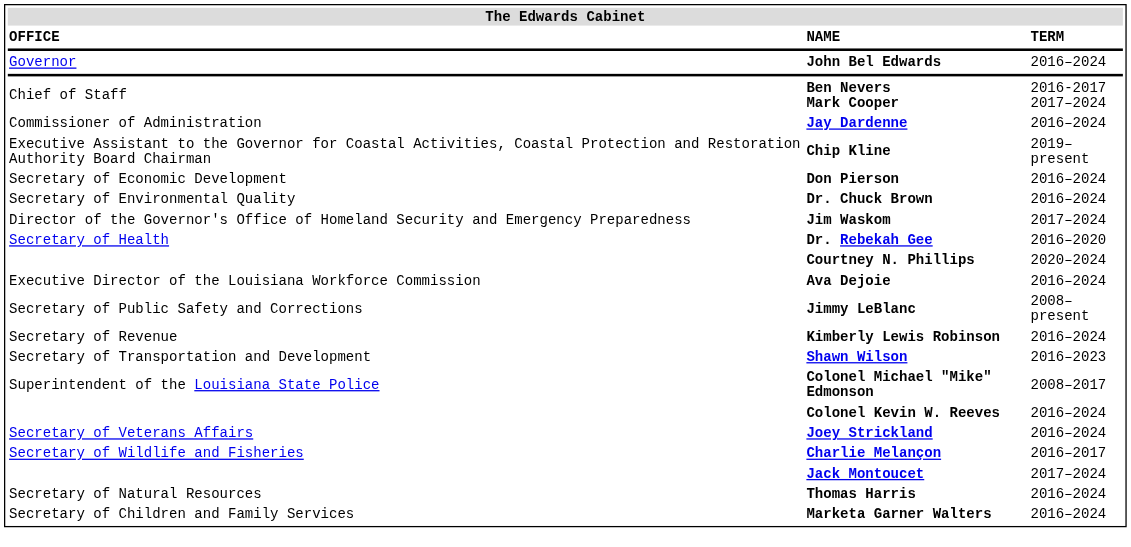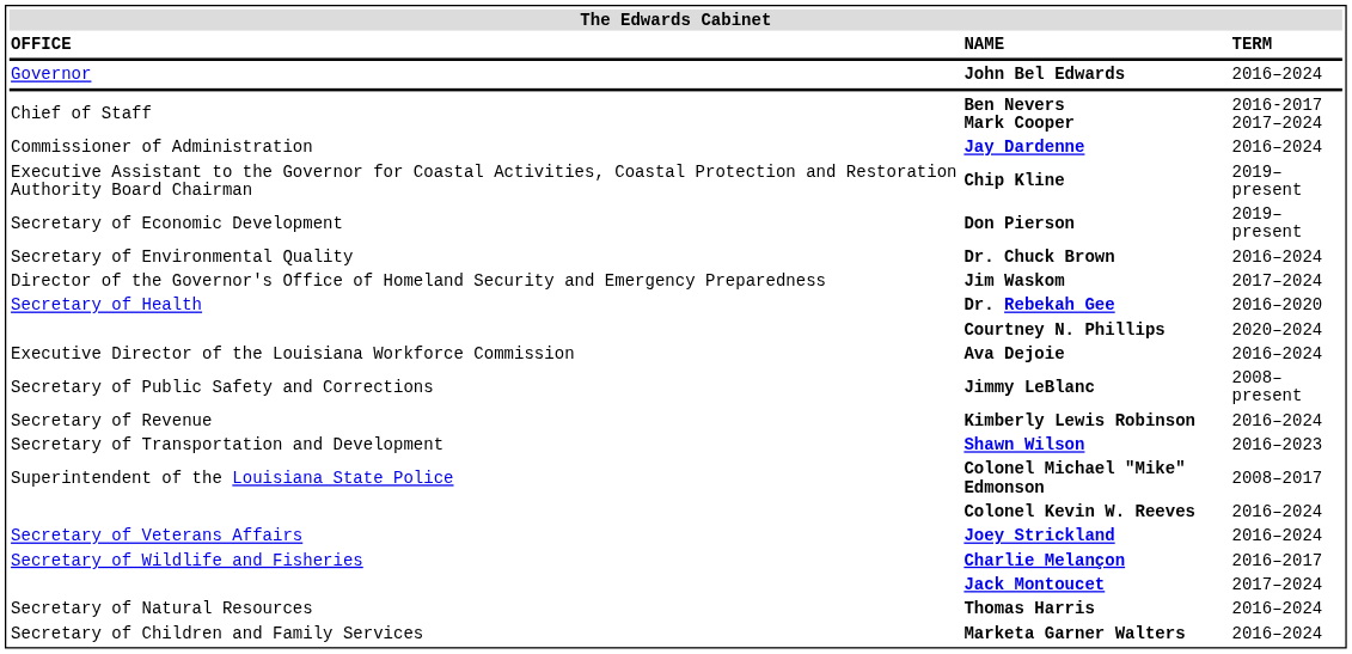Don Pierson | TERM: 2016–2024 -> 2019–present
